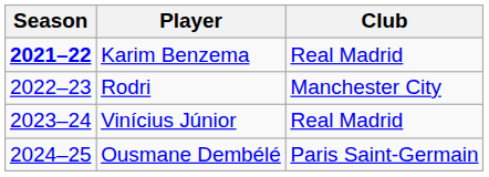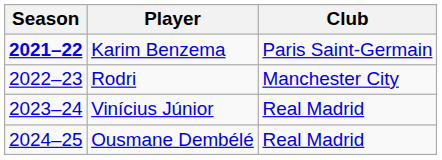Karim Benzema | Club: Real Madrid -> Paris Saint-Germain
Ousmane Dembélé | Club: Paris Saint-Germain -> Real Madrid
